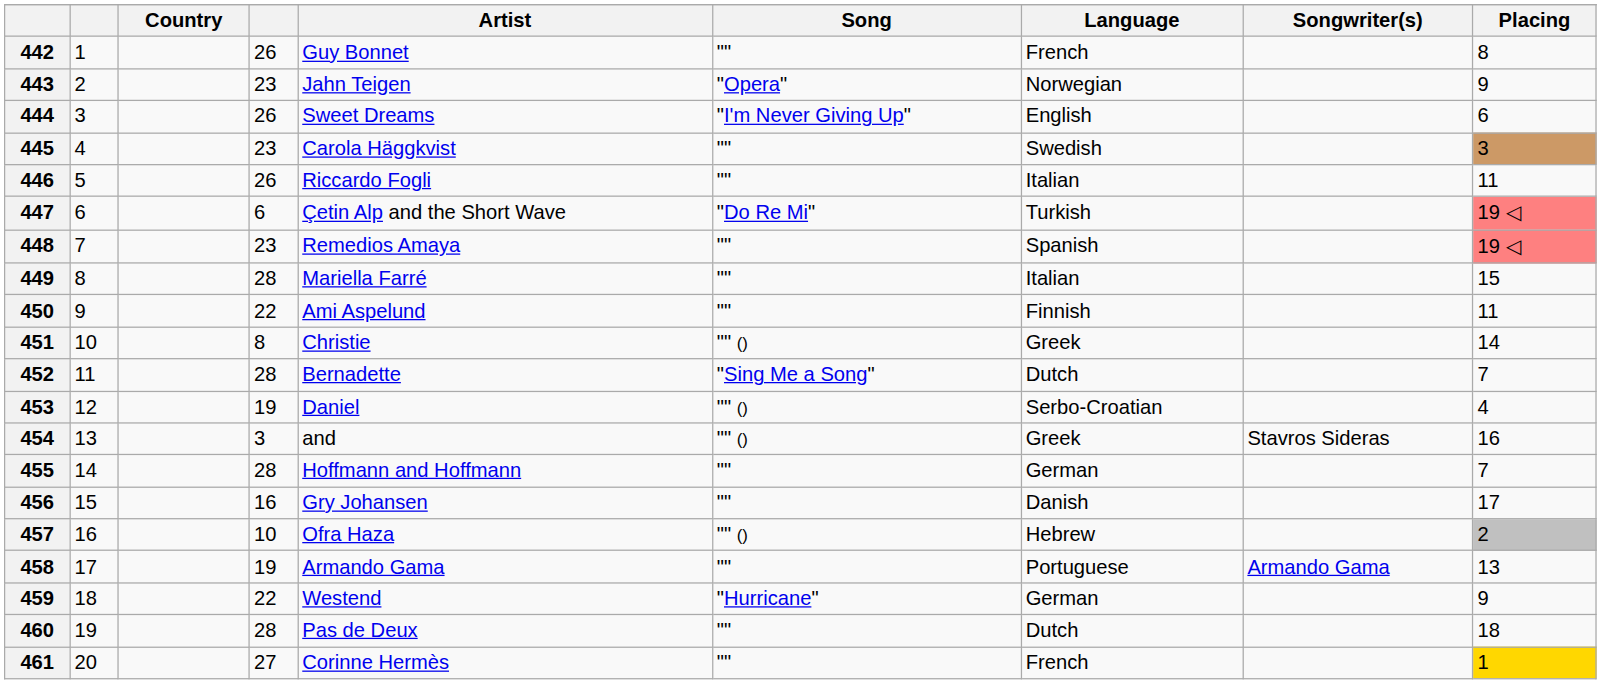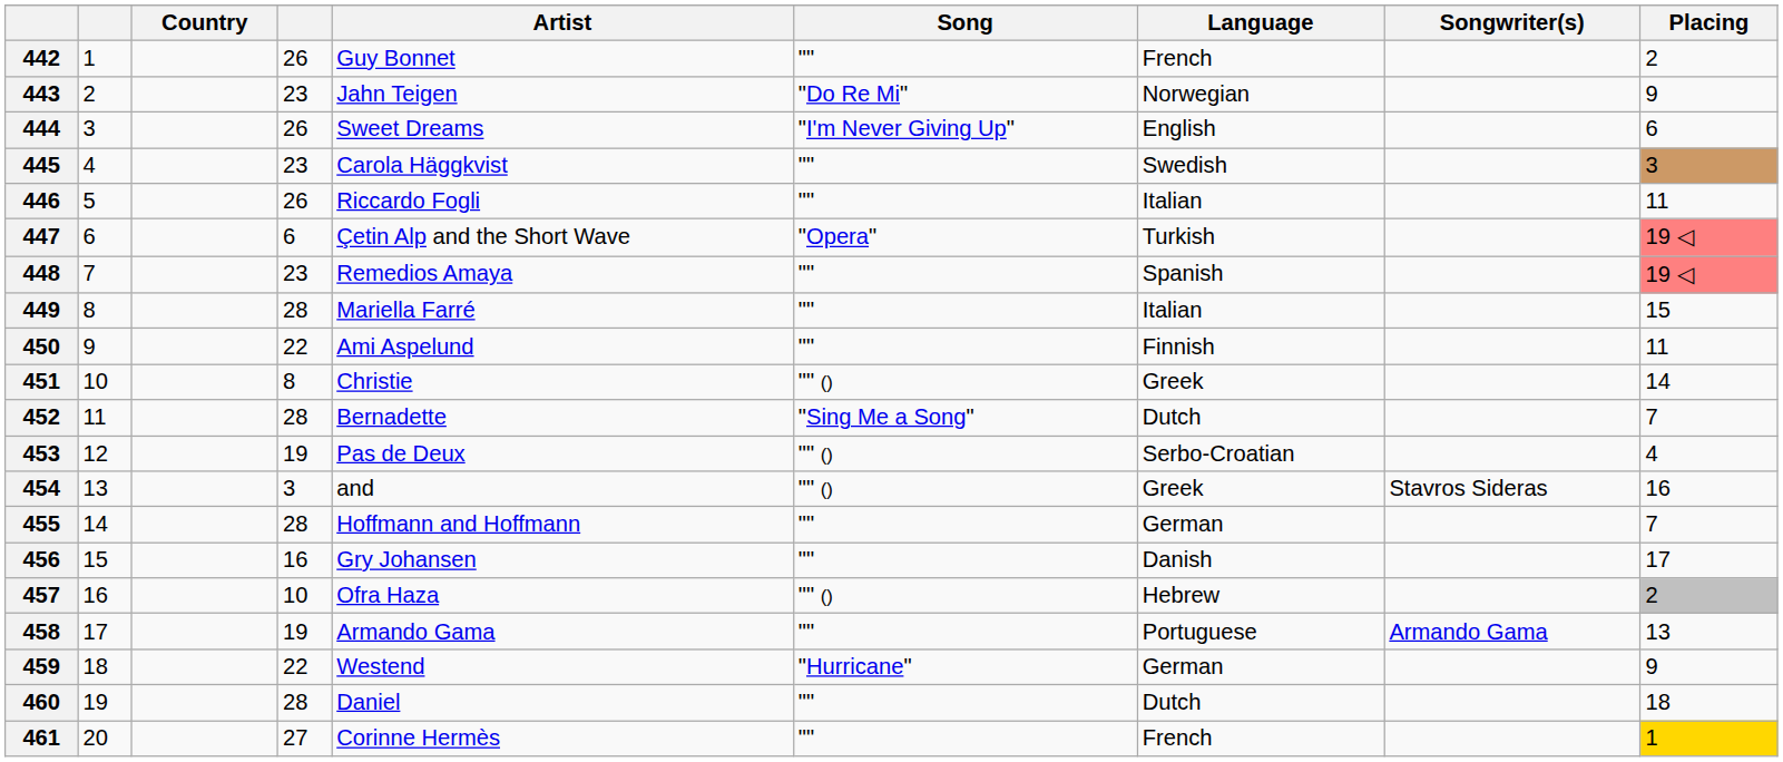442 | Placing: 8 -> 2
443 | Song: "Opera" -> "Do Re Mi"
447 | Song: "Do Re Mi" -> "Opera"
453 | Artist: Daniel -> Pas de Deux
460 | Artist: Pas de Deux -> Daniel
